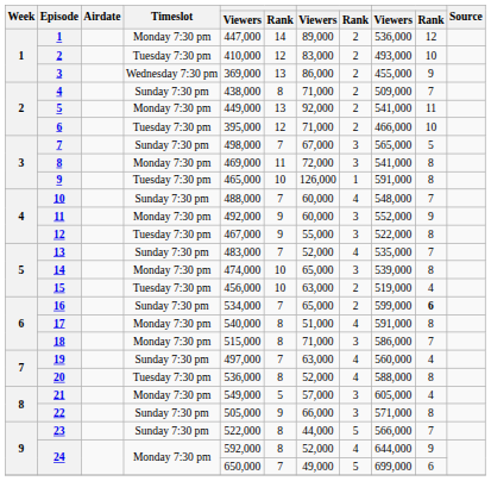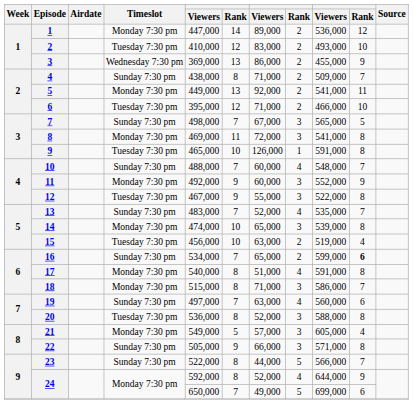19 | column 10: 4 -> 6
20 | column 8: 4 -> 3
